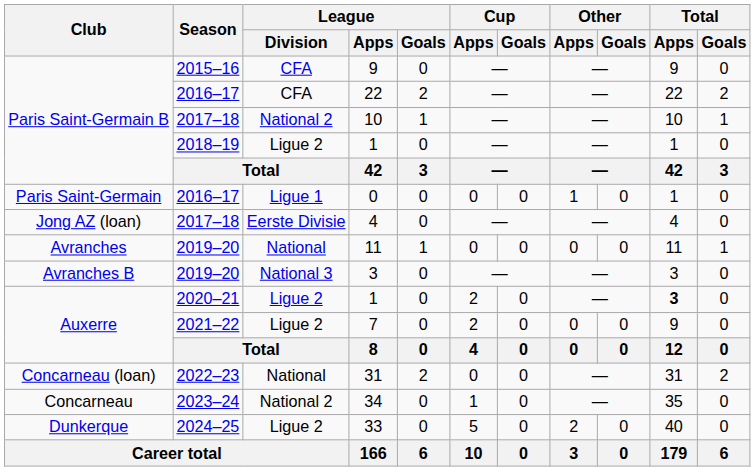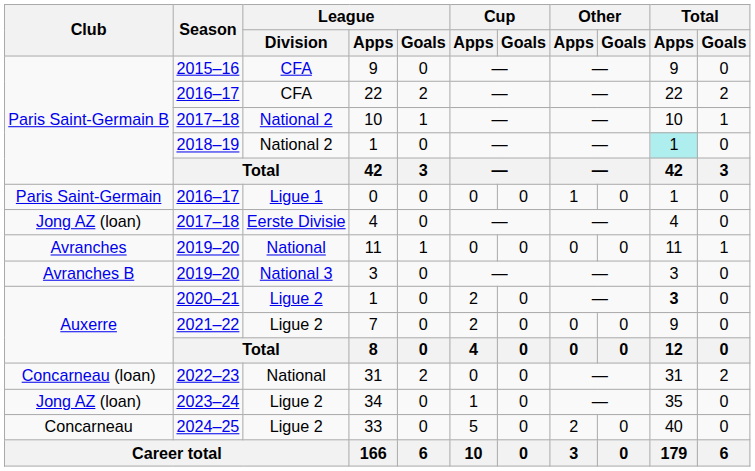2018–19 / 1 | League / Division: Ligue 2 -> National 2
2018–19 / 1 | Total / Apps: no background -> paleturquoise background
34 | Club: Concarneau -> Jong AZ (loan)
34 | League / Division: National 2 -> Ligue 2
33 | Club: Dunkerque -> Concarneau
